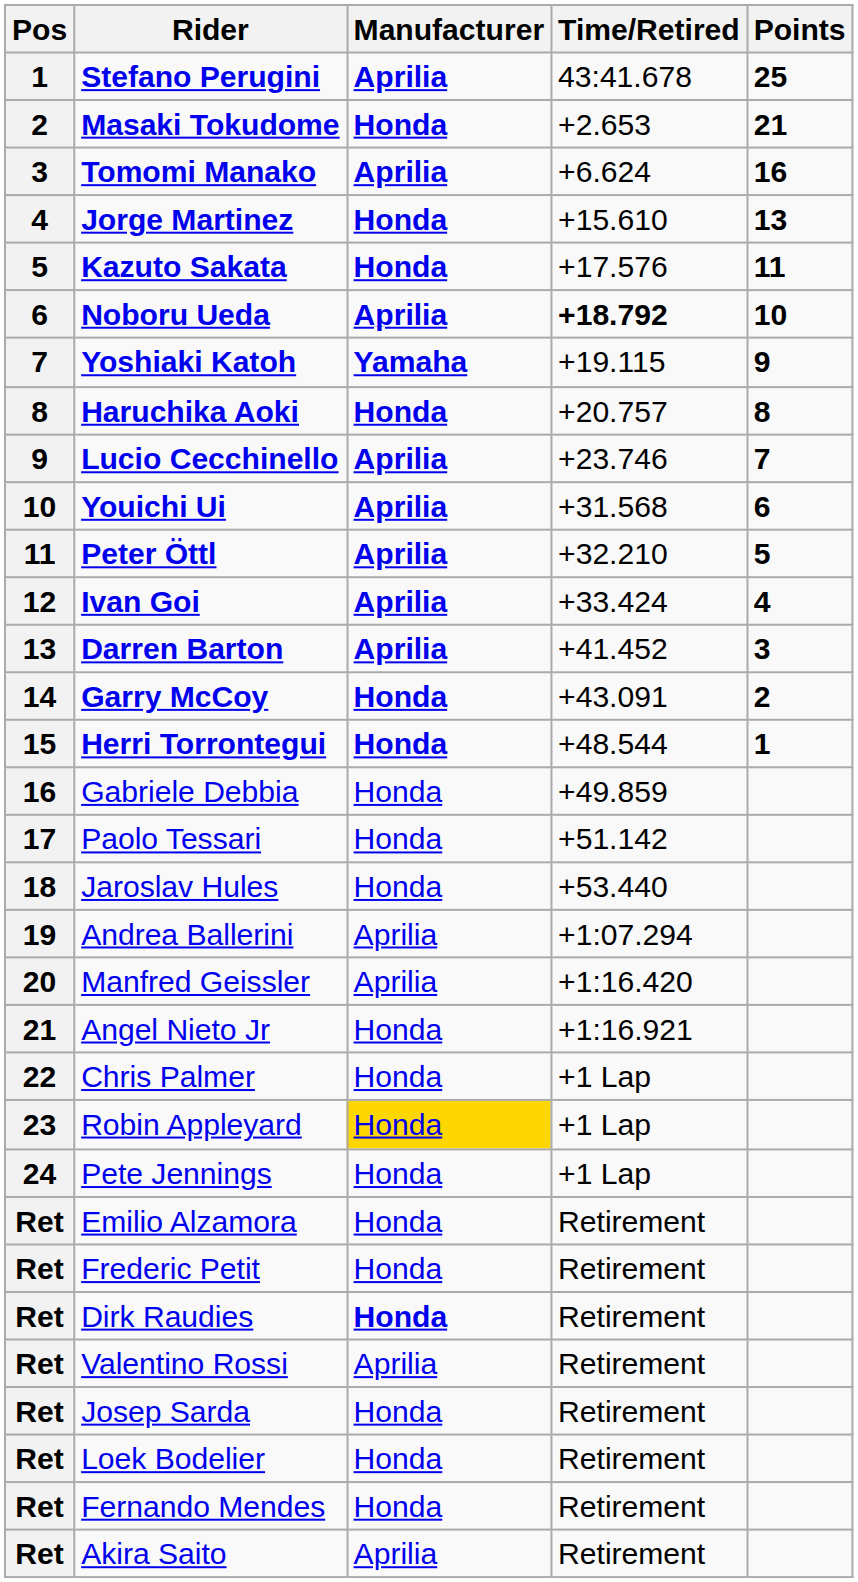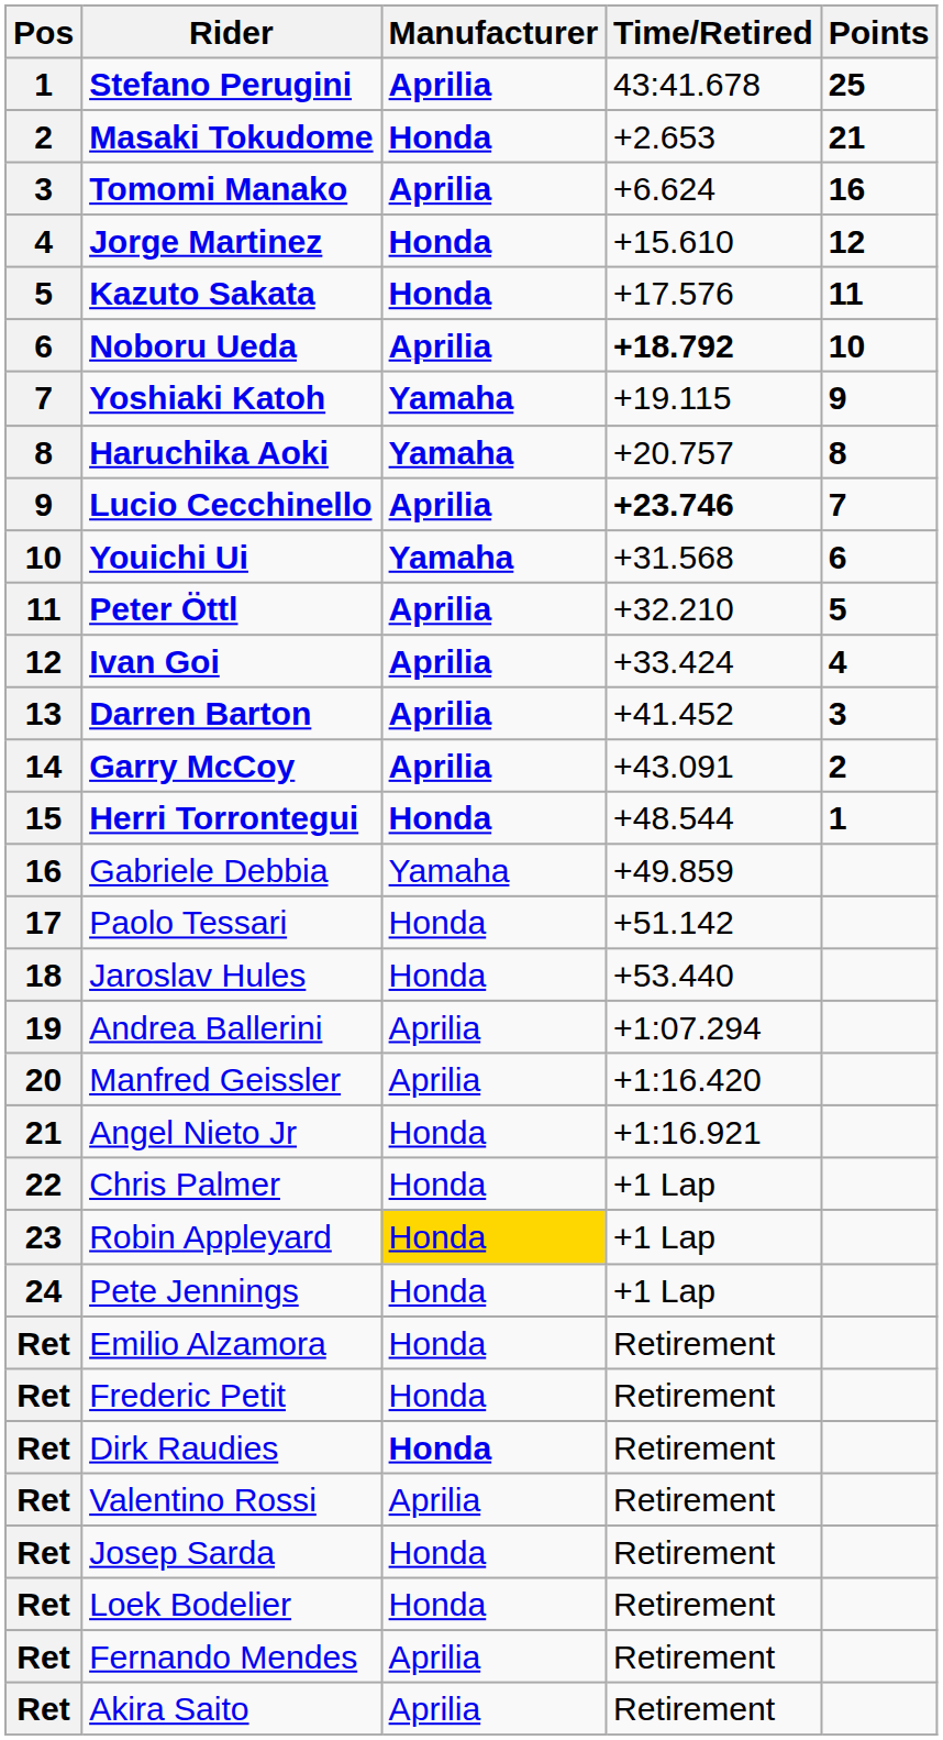Jorge Martinez | Points: 13 -> 12
Haruchika Aoki | Manufacturer: Honda -> Yamaha
Lucio Cecchinello | Time/Retired: normal -> bold
Youichi Ui | Manufacturer: Aprilia -> Yamaha
Garry McCoy | Manufacturer: Honda -> Aprilia
Gabriele Debbia | Manufacturer: Honda -> Yamaha
Fernando Mendes | Manufacturer: Honda -> Aprilia
